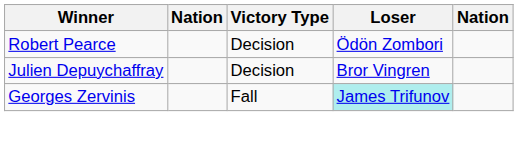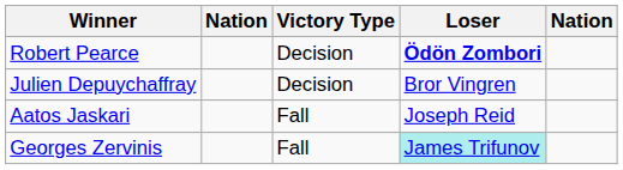Robert Pearce | Loser: normal -> bold
+ row: Aatos Jaskari | Fall | Joseph Reid
